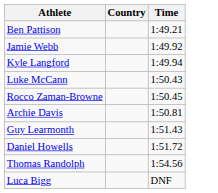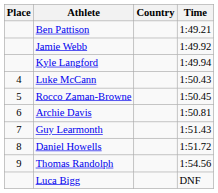+ column: Place | 4 | 5 | 6 | 7 | 8 | 9
